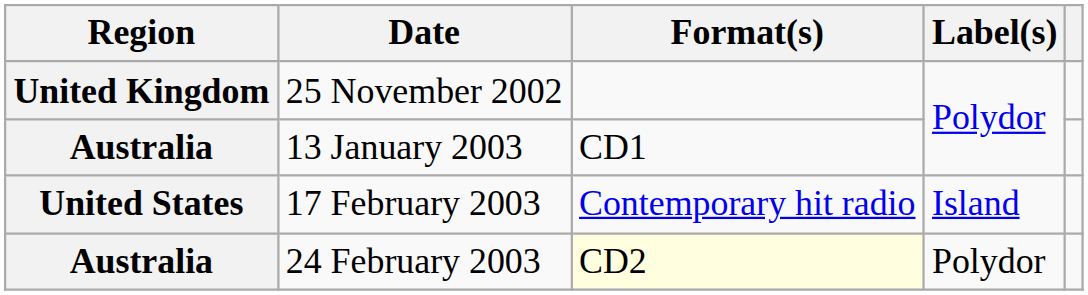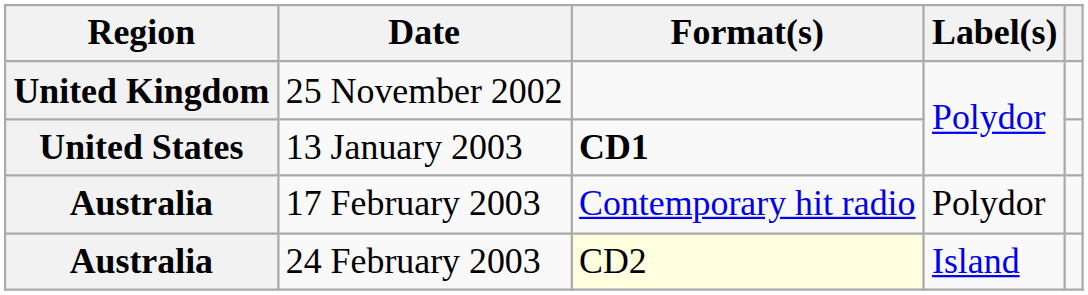13 January 2003 | Region: Australia -> United States
13 January 2003 | Format(s): normal -> bold
17 February 2003 | Region: United States -> Australia
17 February 2003 | Label(s): Island -> Polydor
24 February 2003 | Label(s): Polydor -> Island
